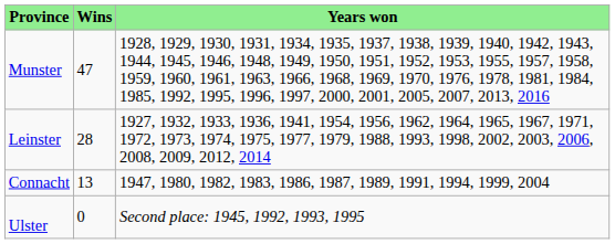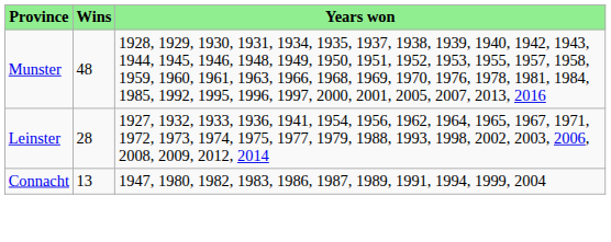Munster | Wins: 47 -> 48
- row: Ulster | 0 | Second place: 1945, 1992, 1993, 1995
